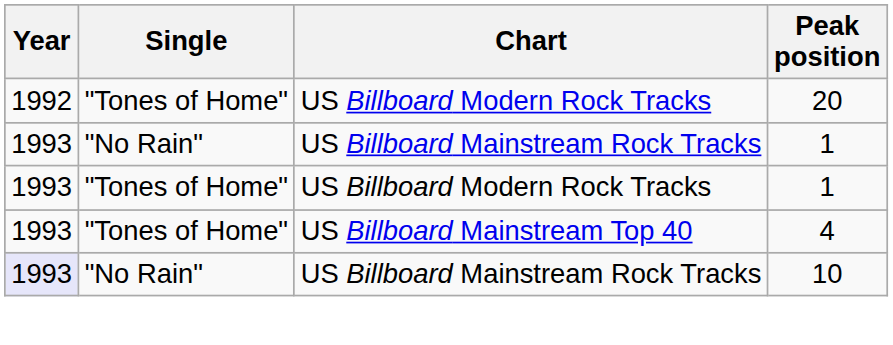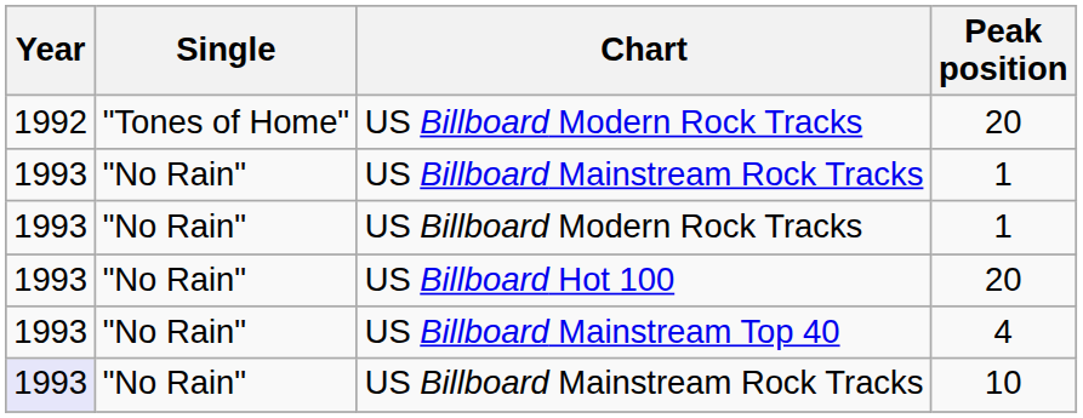US Billboard Modern Rock Tracks / 1 | Single: "Tones of Home" -> "No Rain"
+ row: 1993 | "No Rain" | US Billboard Hot 100 | 20
US Billboard Mainstream Top 40 | Single: "Tones of Home" -> "No Rain"
